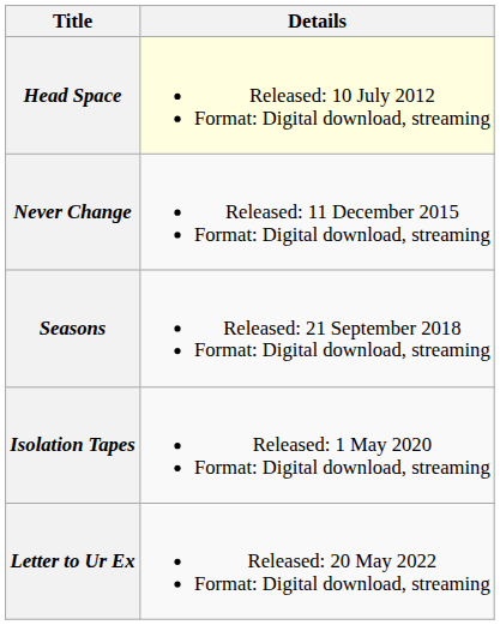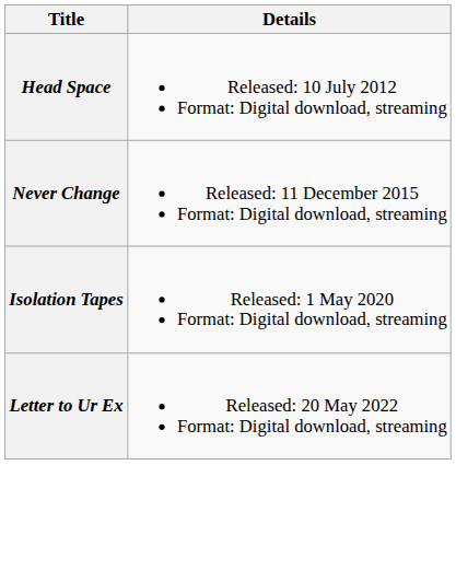Head Space | Details: lightyellow background -> no background
- row: Seasons | Released: 21 September 2018 Format: Digital download, streaming
